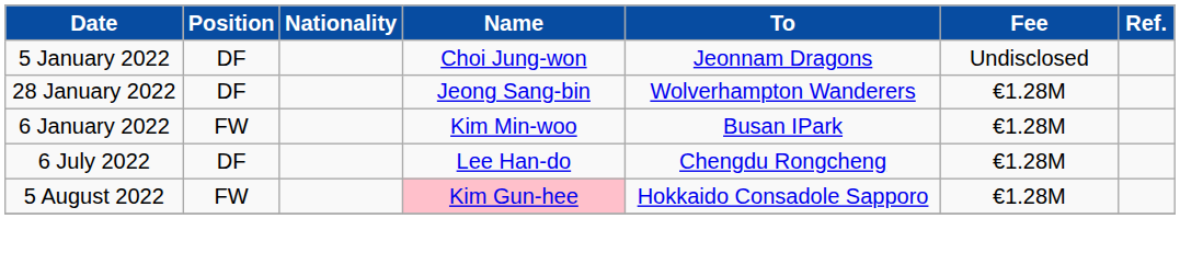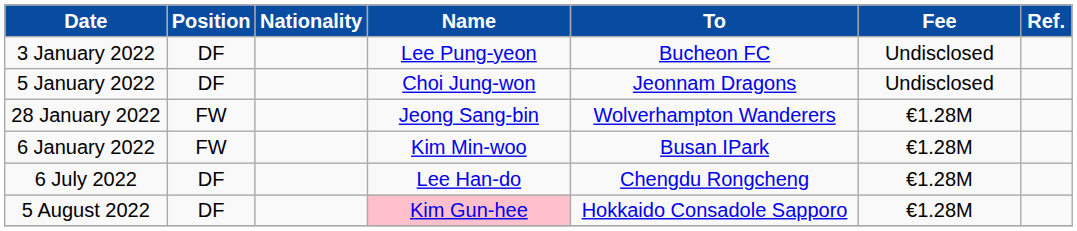+ row: 3 January 2022 | DF | Lee Pung-yeon | Bucheon FC | Undisclosed
28 January 2022 | Position: DF -> FW
5 August 2022 | Position: FW -> DF
